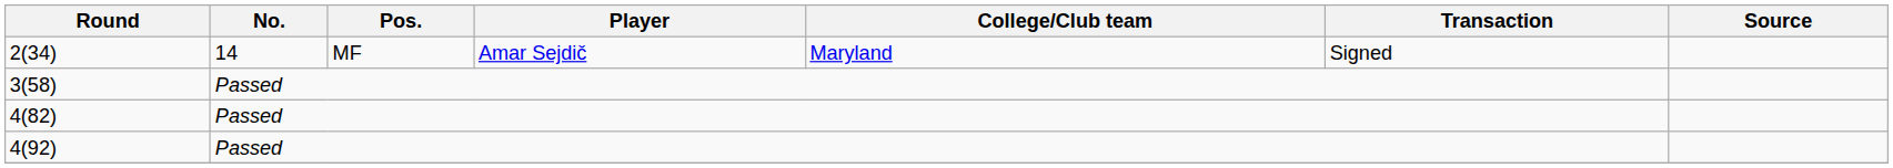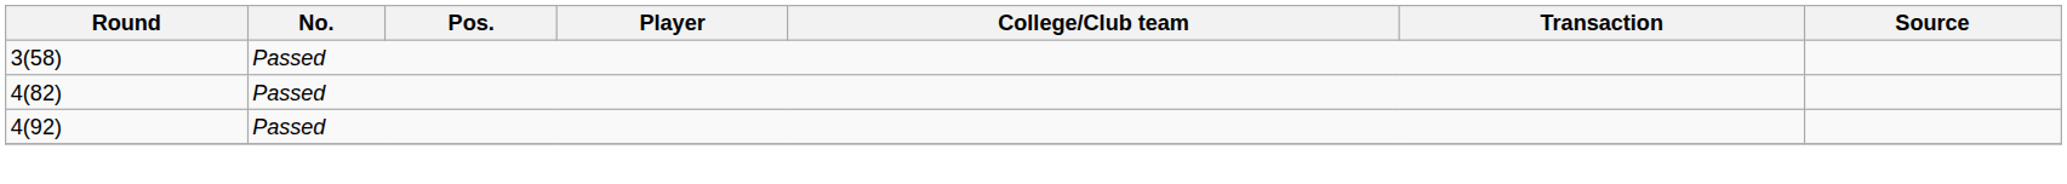- row: 2(34) | 14 | MF | Amar Sejdič | Maryland | Signed
